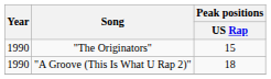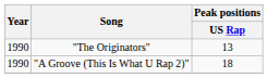"The Originators" | Peak positions / US Rap: 15 -> 13
